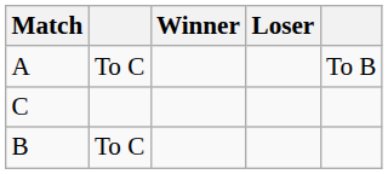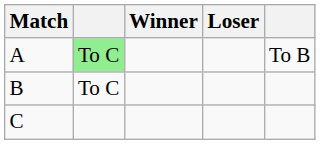A | column 2: no background -> lightgreen background
rows swapped: B <-> C
